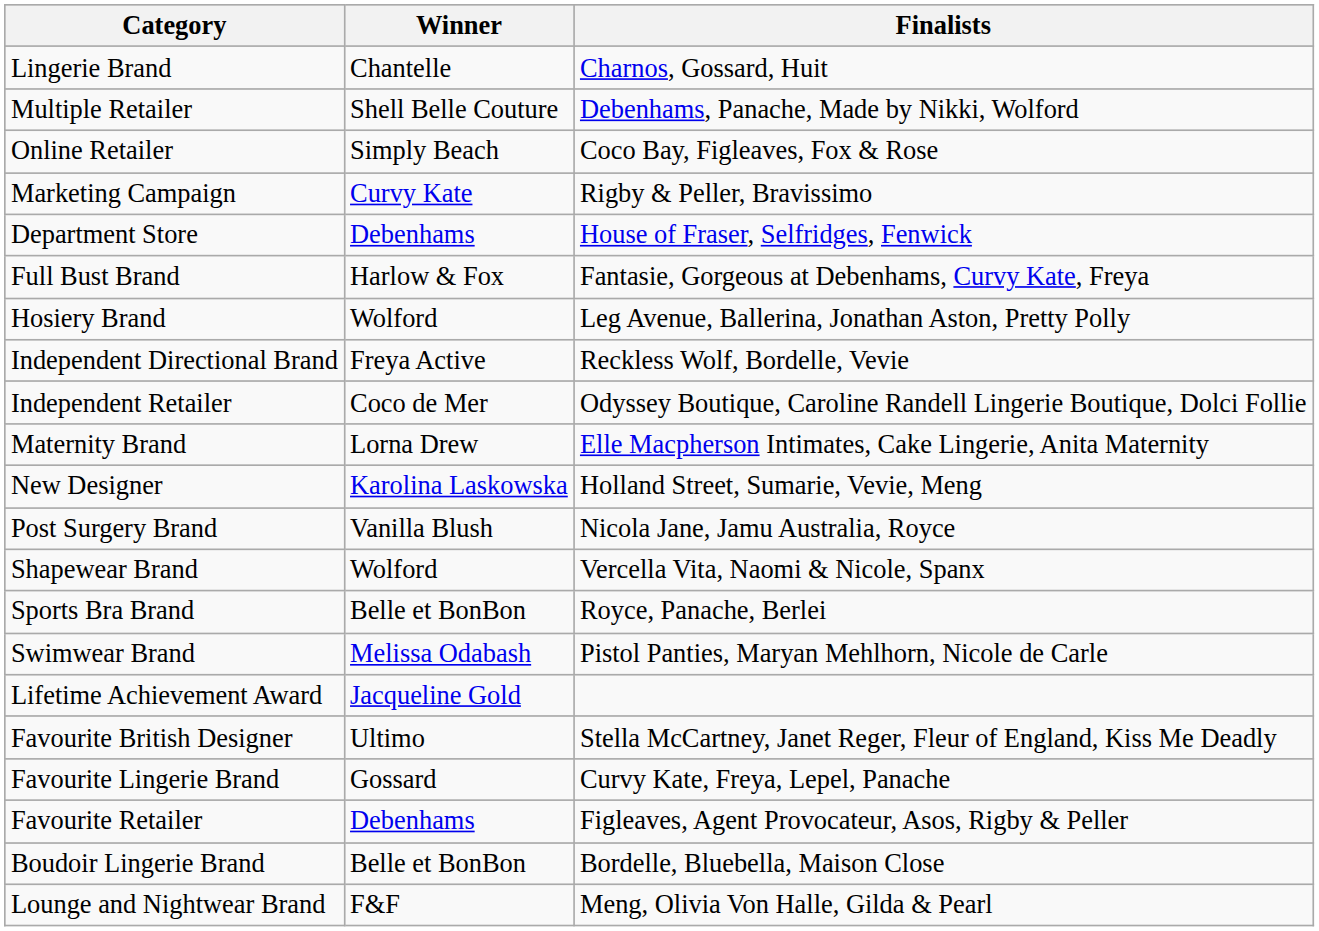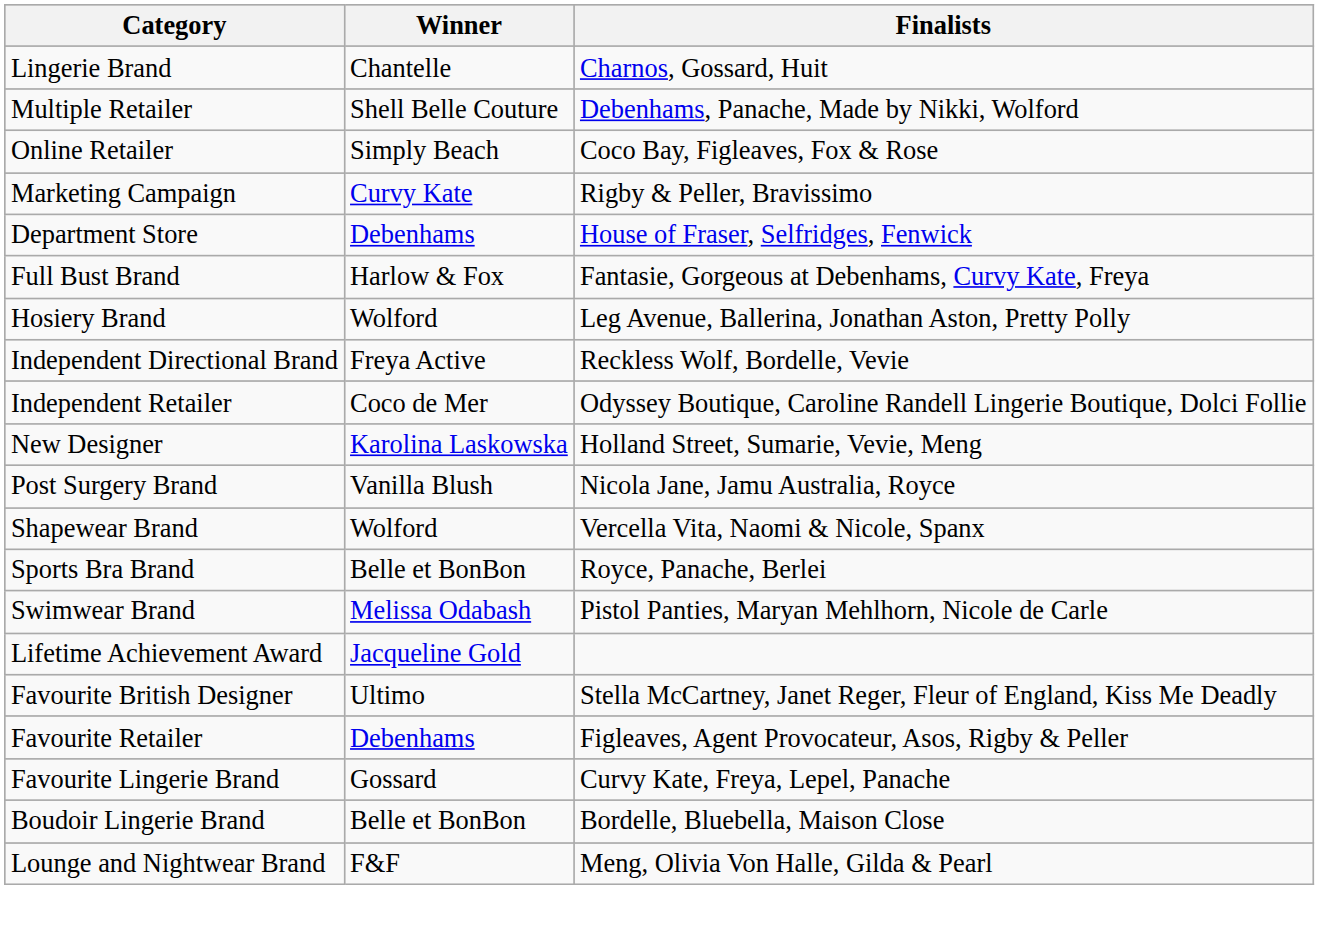- row: Maternity Brand | Lorna Drew | Elle Macpherson Intimates, Cake Lingerie, Anita Maternity
rows swapped: Favourite Retailer <-> Favourite Lingerie Brand
